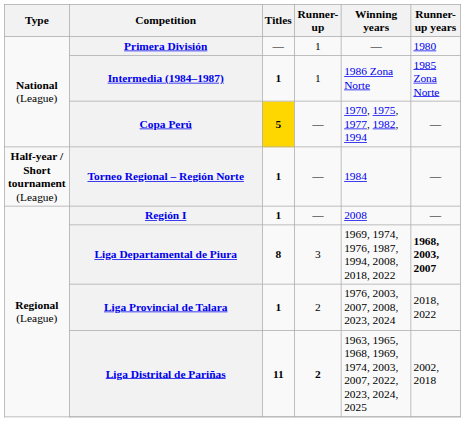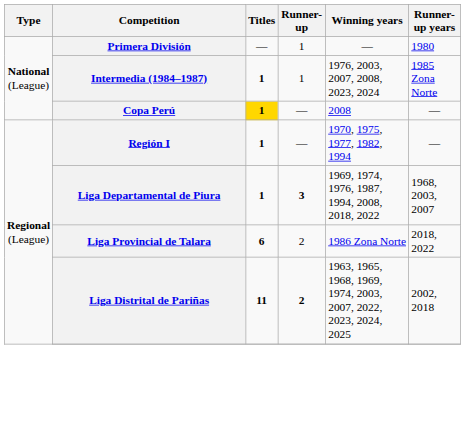Intermedia (1984–1987) | Winning years: 1986 Zona Norte -> 1976, 2003, 2007, 2008, 2023, 2024
Copa Perú | Titles: 5 -> 1
Copa Perú | Winning years: 1970, 1975, 1977, 1982, 1994 -> 2008
- row: Half-year / Short tournament (League) | Torneo Regional – Región Norte | 1 | — | 1984 | —
Región I | Winning years: 2008 -> 1970, 1975, 1977, 1982, 1994
Liga Departamental de Piura | Titles: 8 -> 1
Liga Departamental de Piura | Runner-up: normal -> bold
Liga Departamental de Piura | Runner-up years: bold -> normal
Liga Provincial de Talara | Titles: 1 -> 6
Liga Provincial de Talara | Winning years: 1976, 2003, 2007, 2008, 2023, 2024 -> 1986 Zona Norte
